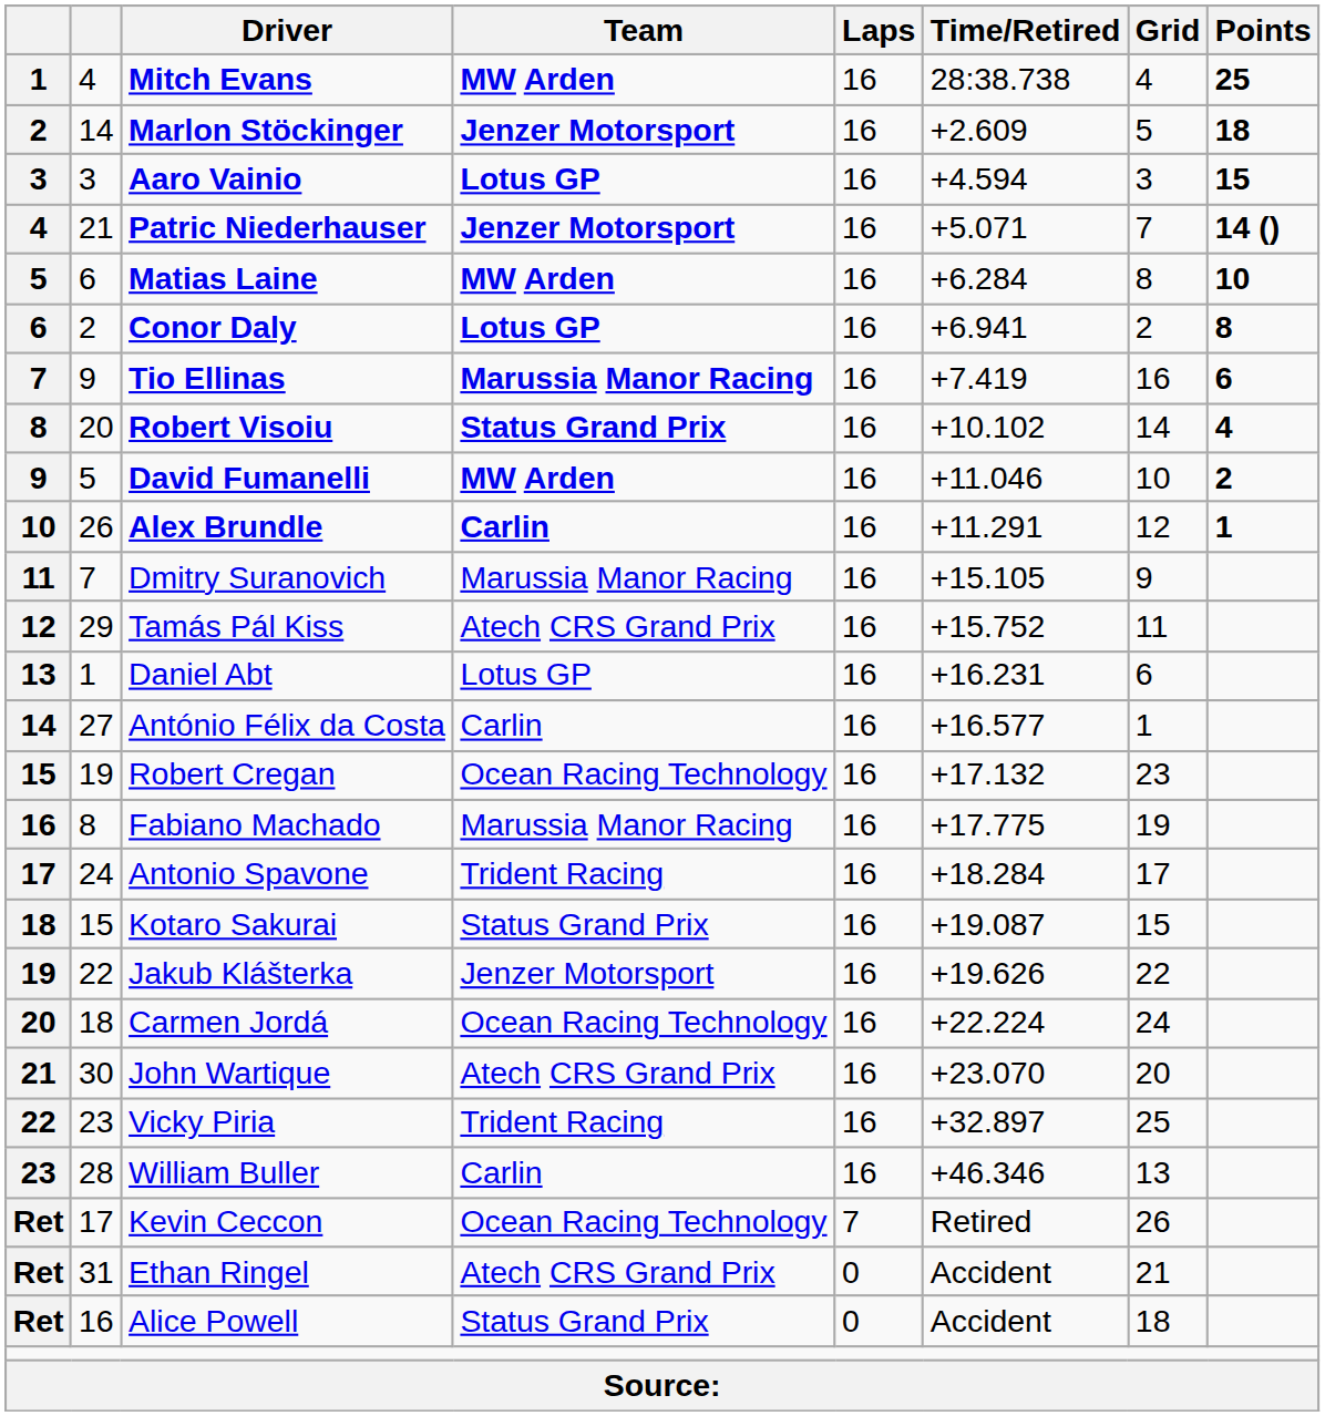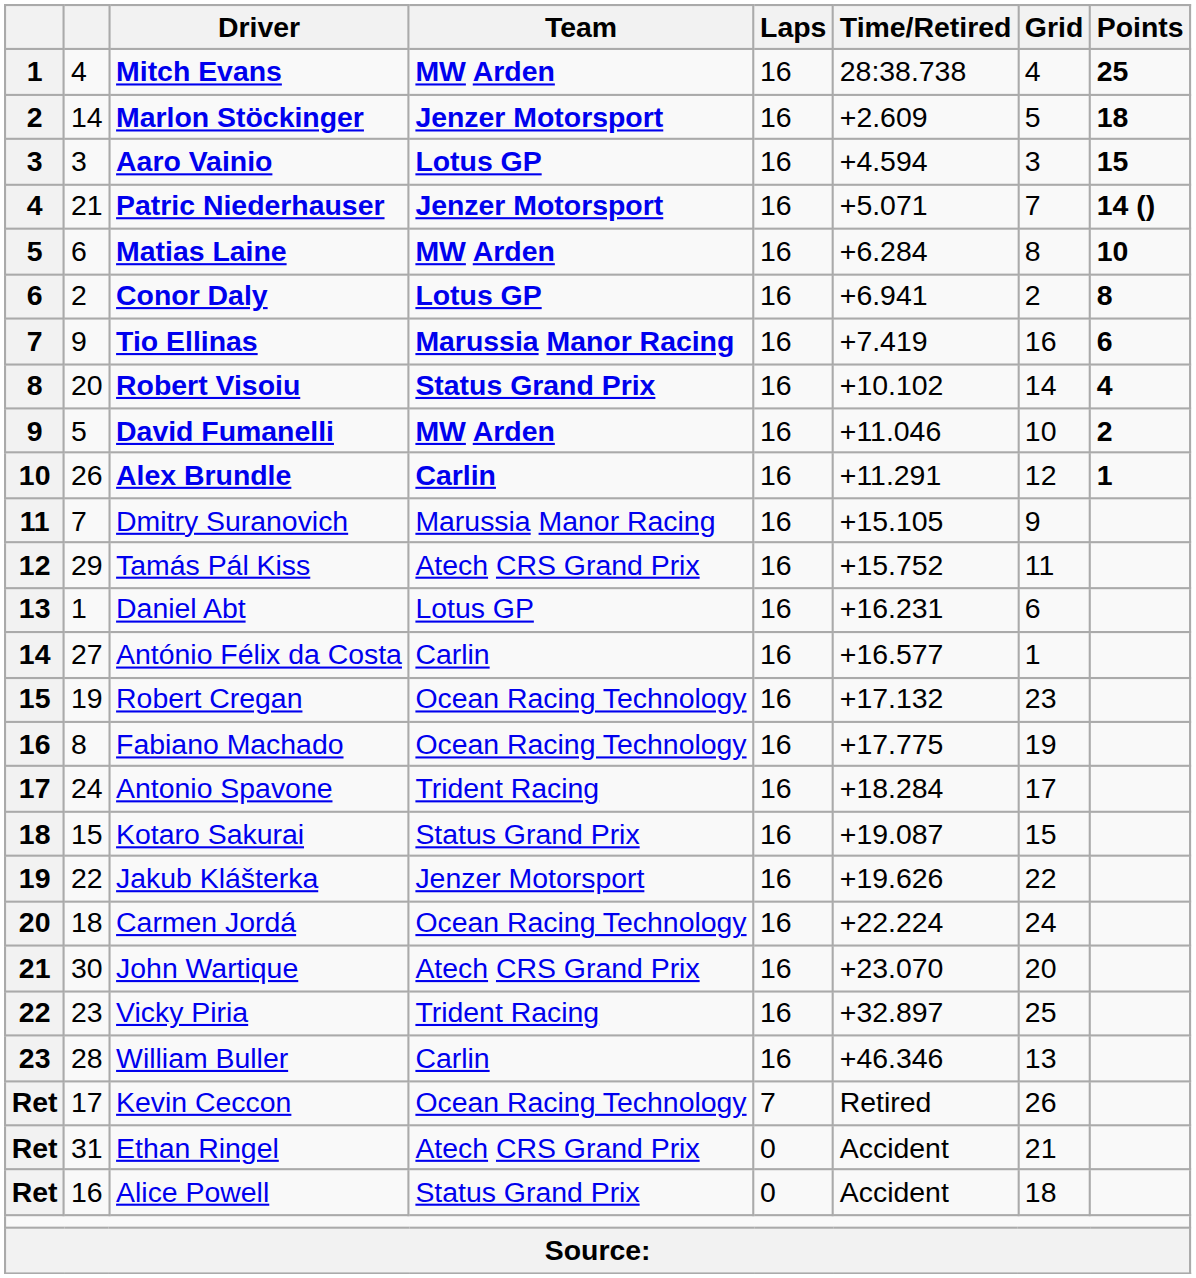Fabiano Machado | Team: Marussia Manor Racing -> Ocean Racing Technology
